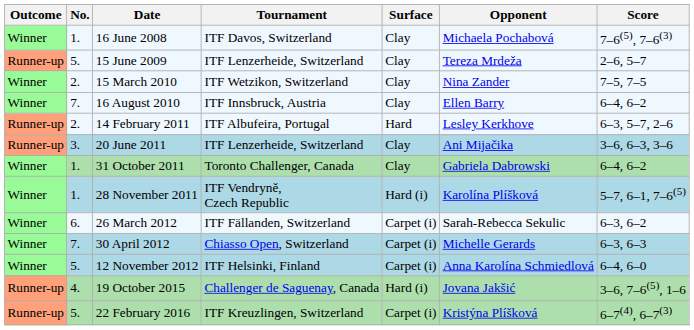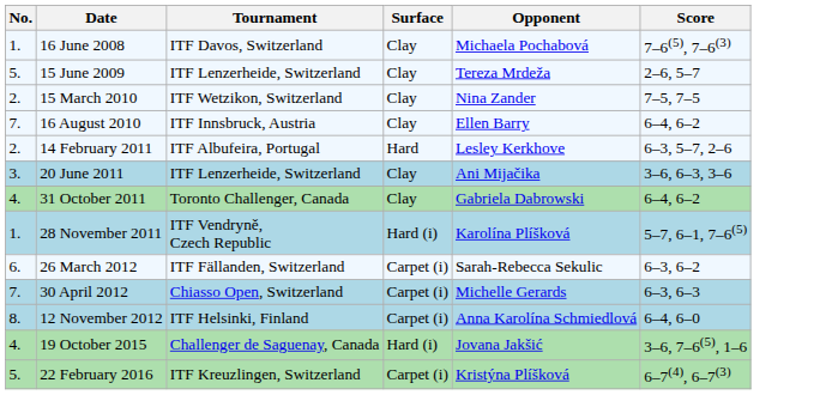- column: Outcome | Winner | Runner-up | Winner | Winner | Runner-up | Runner-up | Winner | Winner | Winner | Winner | Winner | Runner-up | Runner-up
31 October 2011 | No.: 1. -> 4.
12 November 2012 | No.: 5. -> 8.
